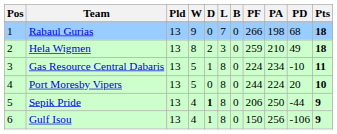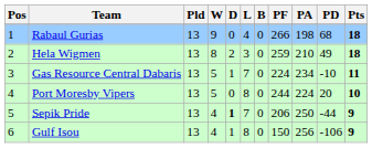Rabaul Gurias | L: 7 -> 4
Gas Resource Central Dabaris | L: 8 -> 7
Sepik Pride | L: 8 -> 7
